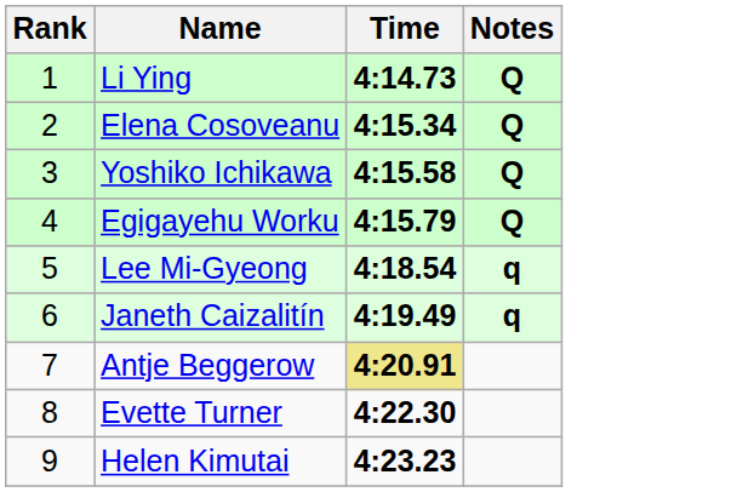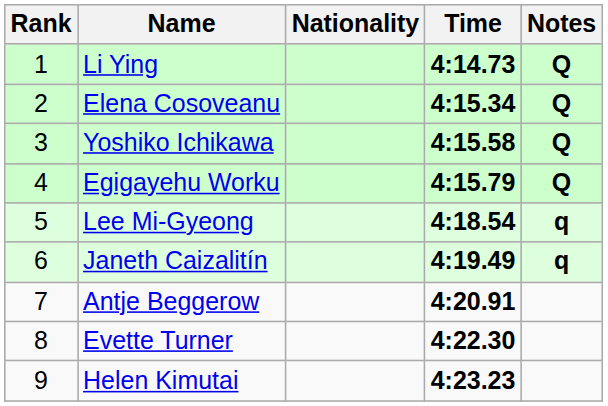+ column: Nationality
Antje Beggerow | Time: khaki background -> no background
